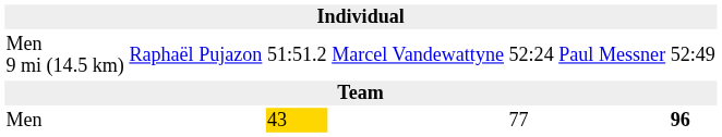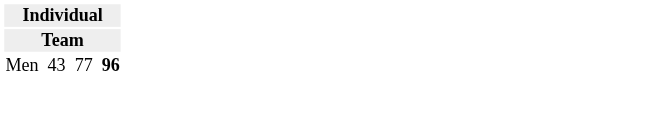- row: Men 9 mi (14.5 km) | Raphaël Pujazon | 51:51.2 | Marcel Vandewattyne | 52:24 | Paul Messner | 52:49
Men | column 3: gold background -> no background
